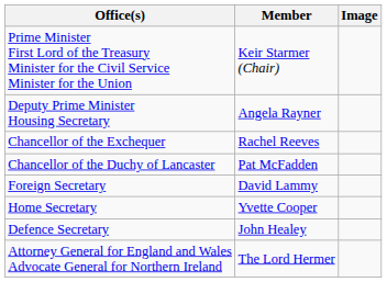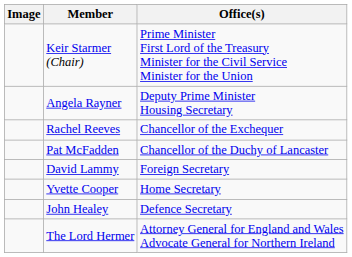columns swapped: Image <-> Office(s)
